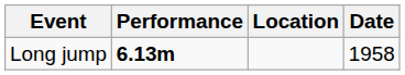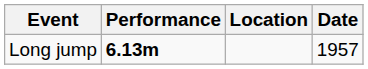Long jump | Date: 1958 -> 1957
